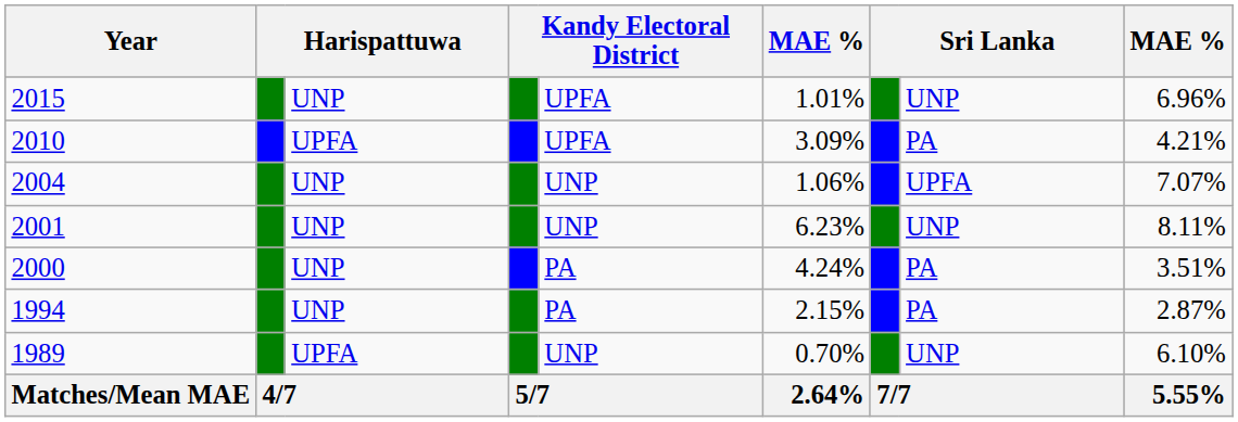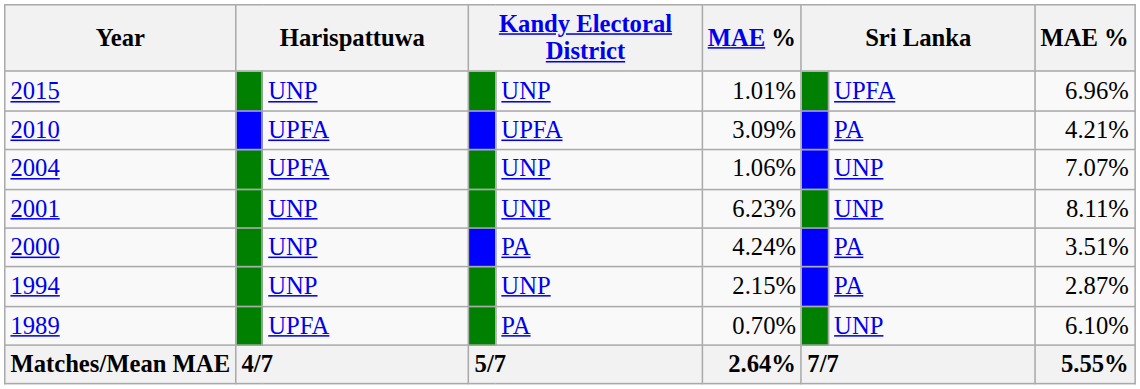2015 | column 5: UPFA -> UNP
2015 | column 8: UNP -> UPFA
2004 | column 3: UNP -> UPFA
2004 | column 8: UPFA -> UNP
1994 | column 5: PA -> UNP
1989 | column 5: UNP -> PA
